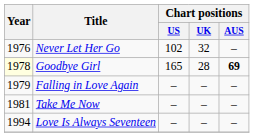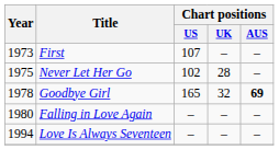+ row: 1973 | First | 107 | – | –
Never Let Her Go | Year: 1976 -> 1975
Never Let Her Go | Chart positions / UK: 32 -> 28
Goodbye Girl | Year: lightyellow background -> no background
Goodbye Girl | Chart positions / UK: 28 -> 32
Falling in Love Again | Year: 1979 -> 1980
- row: 1981 | Take Me Now | – | – | –
